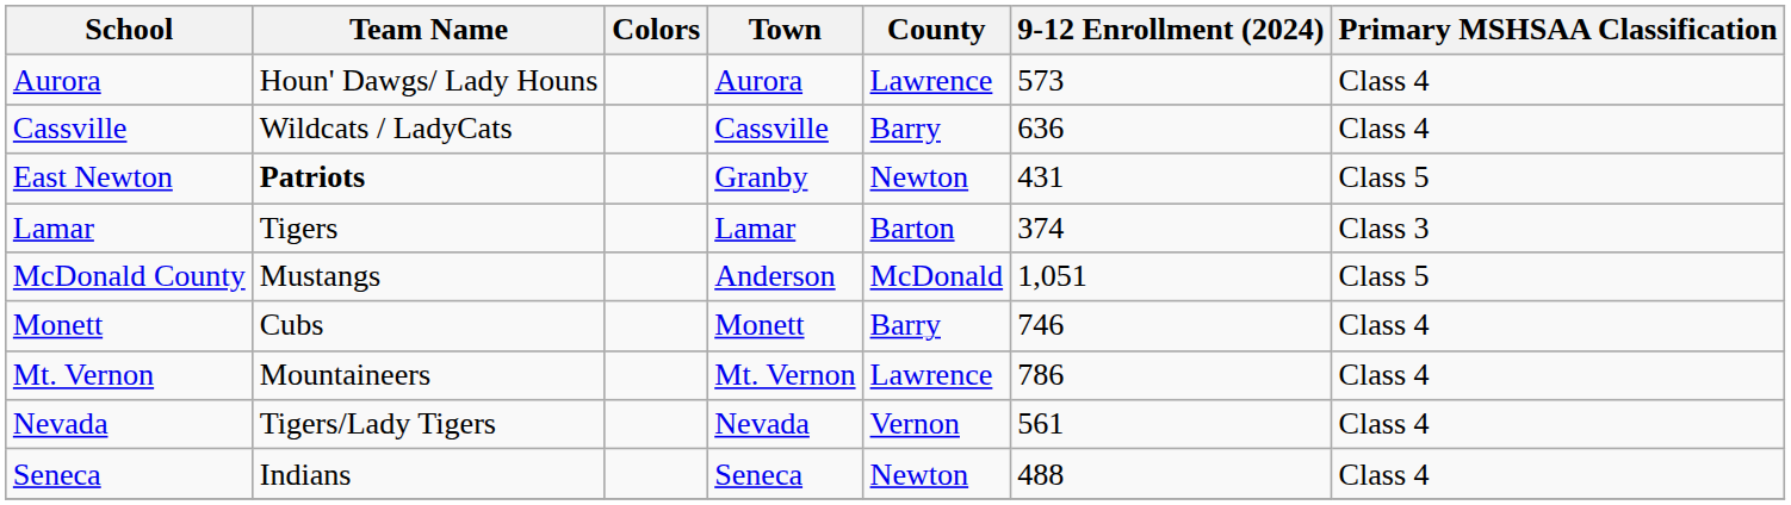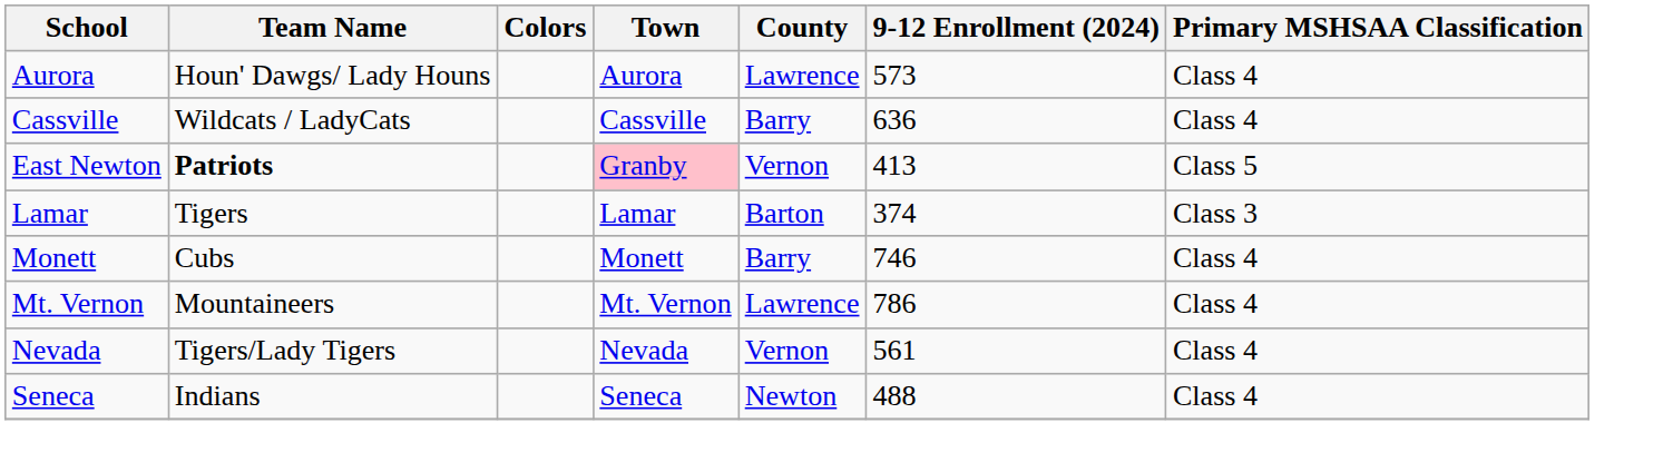East Newton | Town: no background -> pink background
East Newton | County: Newton -> Vernon
East Newton | 9-12 Enrollment (2024): 431 -> 413
- row: McDonald County | Mustangs | Anderson | McDonald | 1,051 | Class 5
